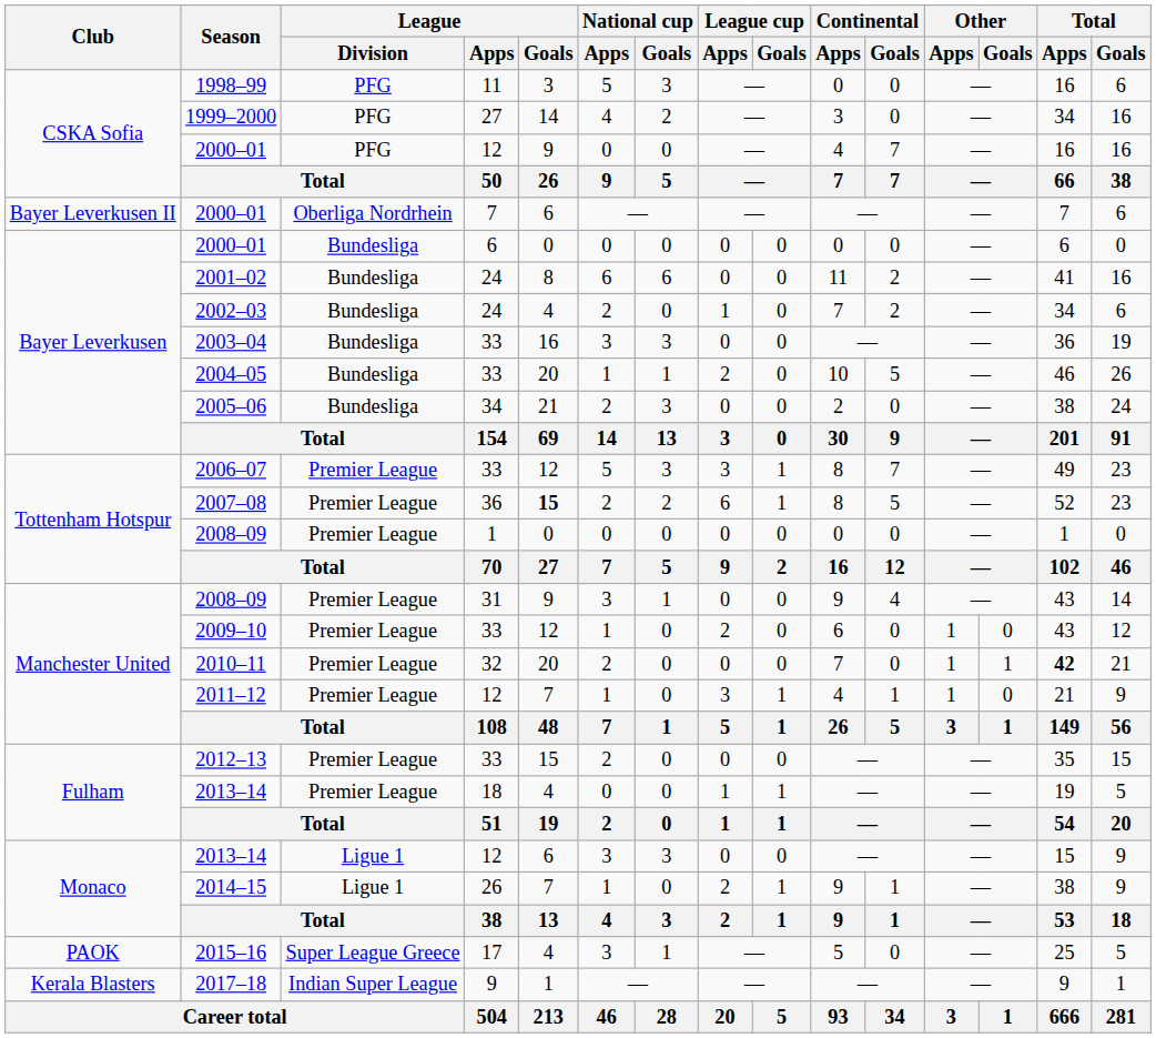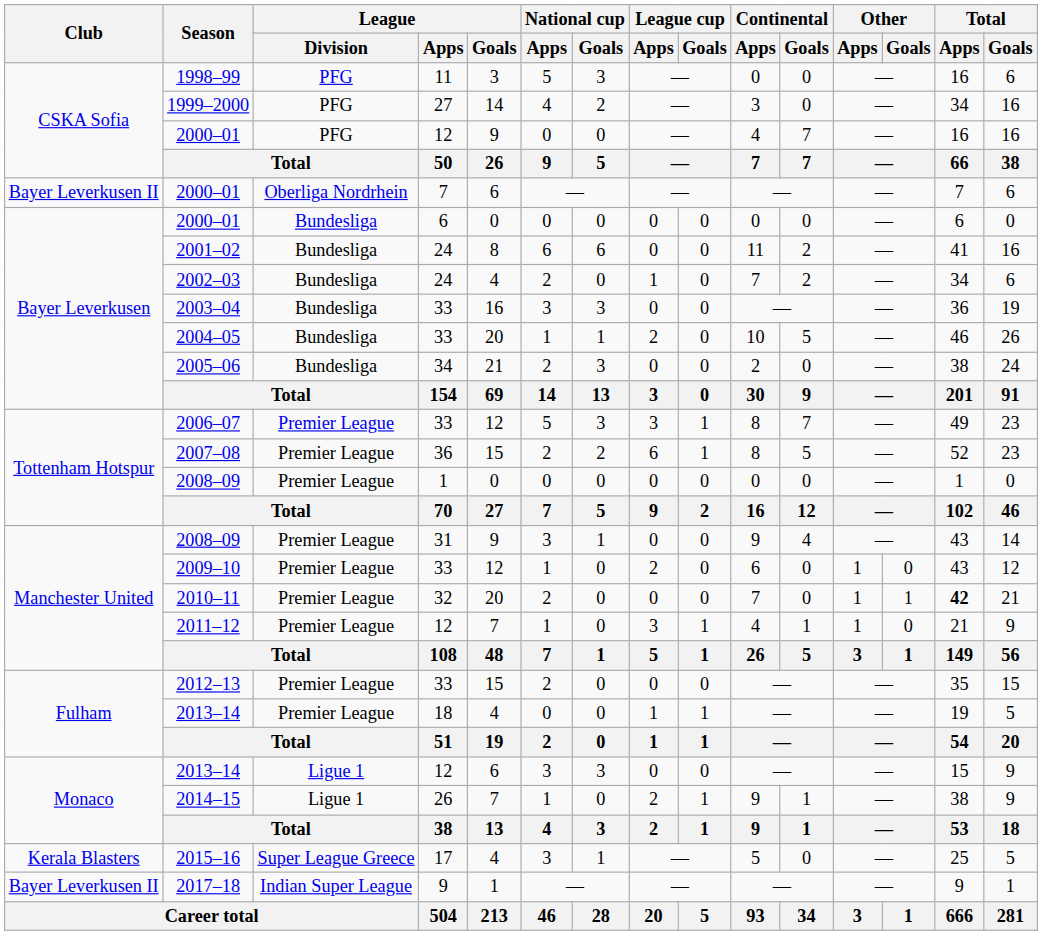2007–08 | League / Goals: bold -> normal
2015–16 | Club: PAOK -> Kerala Blasters
2017–18 | Club: Kerala Blasters -> Bayer Leverkusen II
